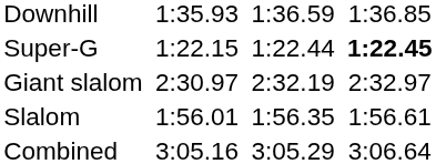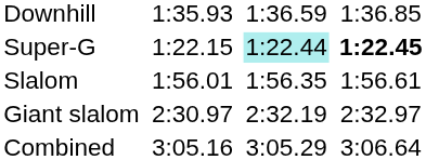Super-G | column 5: no background -> paleturquoise background
rows swapped: Giant slalom <-> Slalom
